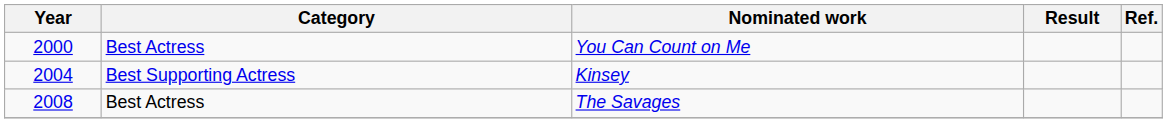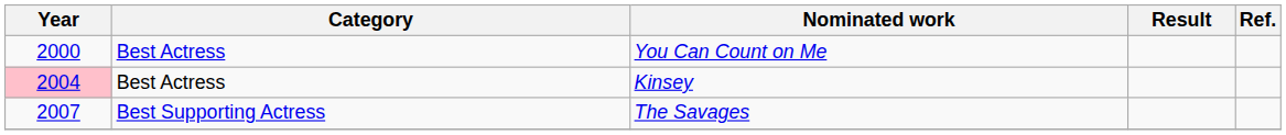Kinsey | Year: no background -> pink background
Kinsey | Category: Best Supporting Actress -> Best Actress
The Savages | Year: 2008 -> 2007
The Savages | Category: Best Actress -> Best Supporting Actress
